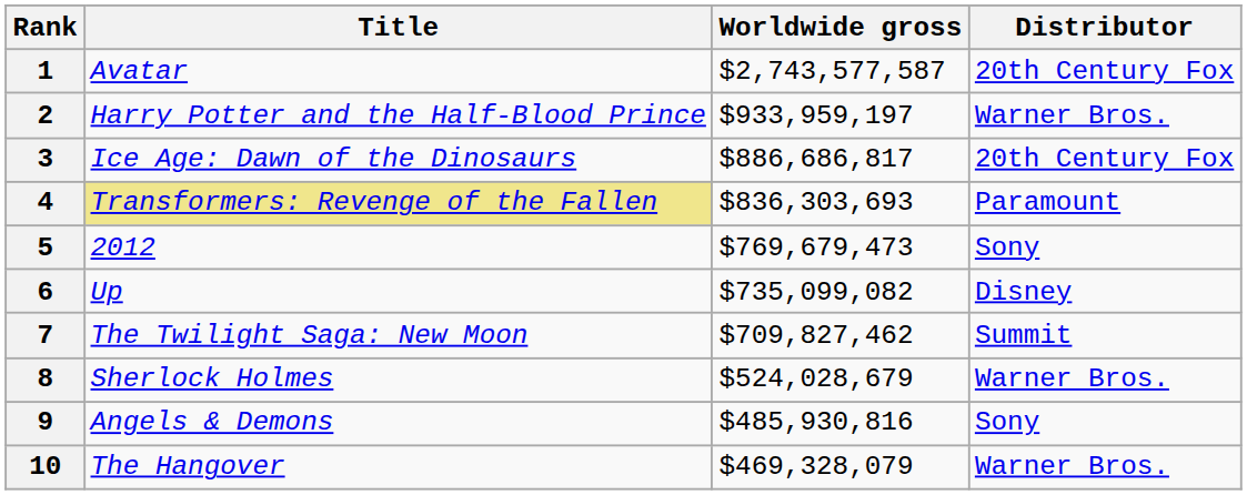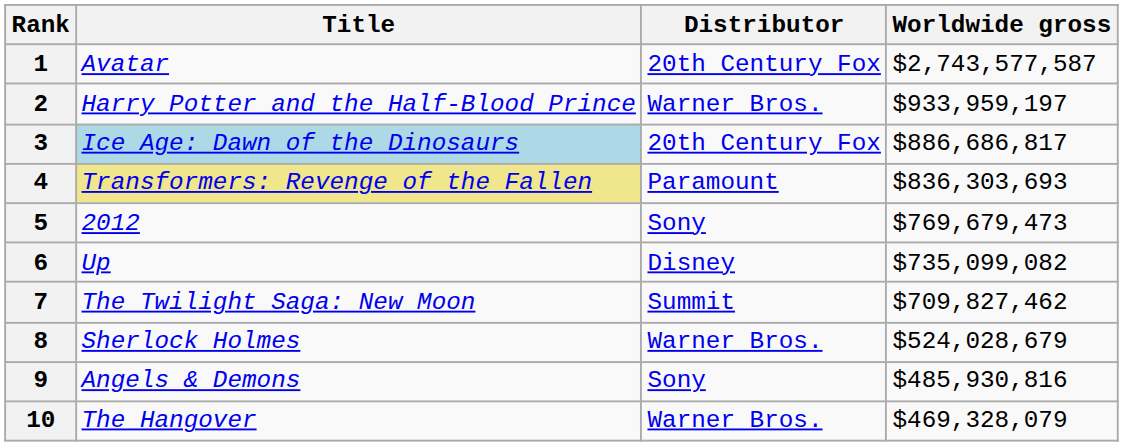columns swapped: Distributor <-> Worldwide gross
3 | Title: no background -> lightblue background
